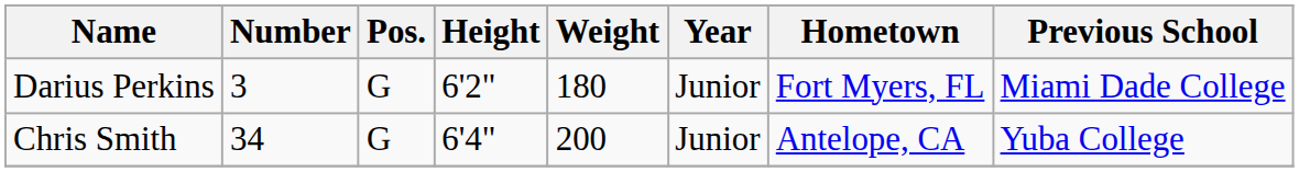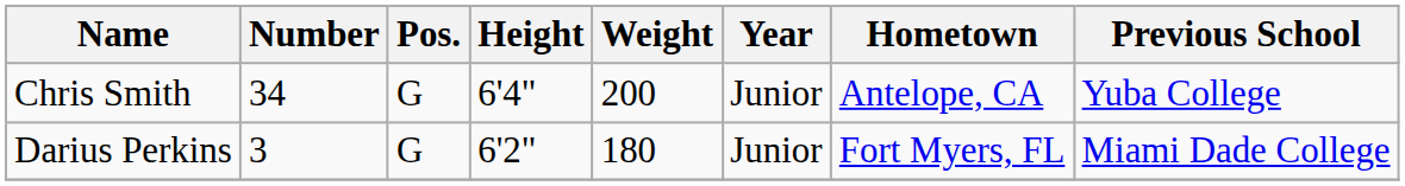rows swapped: Darius Perkins <-> Chris Smith
